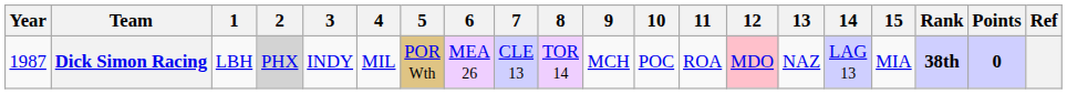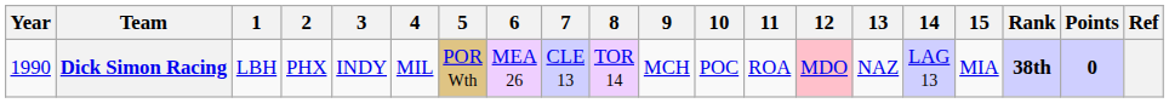Dick Simon Racing | Year: 1987 -> 1990
Dick Simon Racing | 2: lightgrey background -> no background
